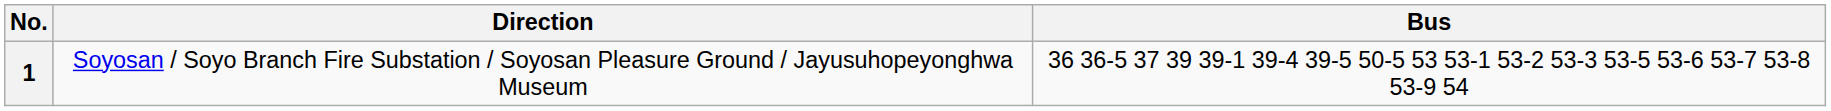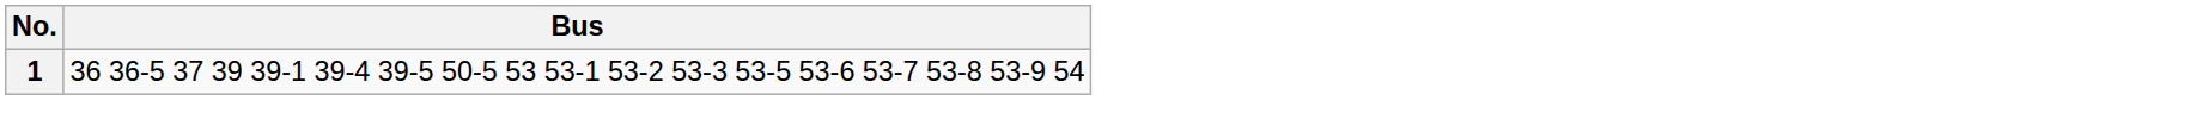- column: Direction | Soyosan / Soyo Branch Fire Substation / Soyosan Pleasure Ground / Jayusuhopeyonghwa Museum
